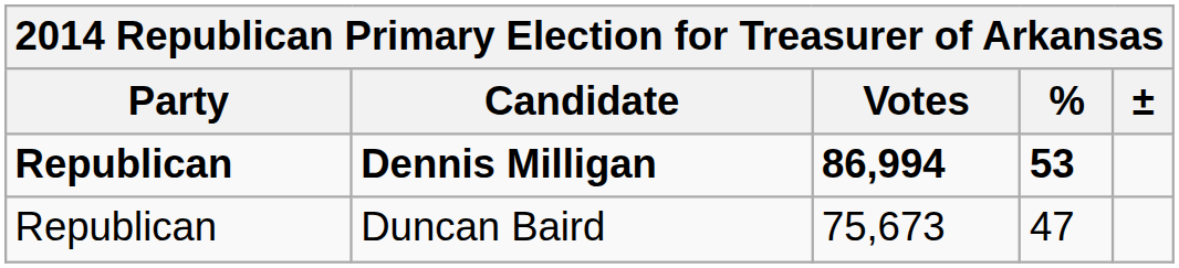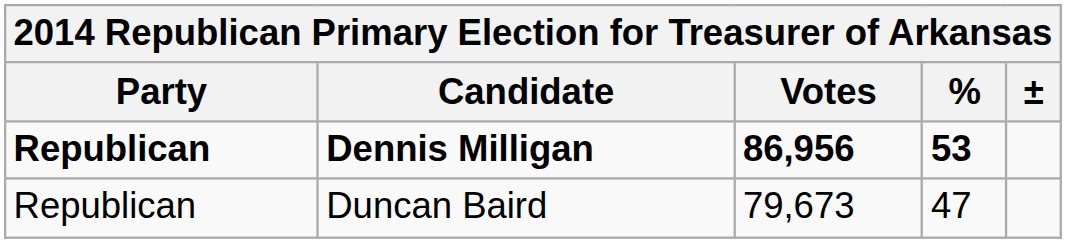Dennis Milligan | Votes: 86,994 -> 86,956
Duncan Baird | Votes: 75,673 -> 79,673
